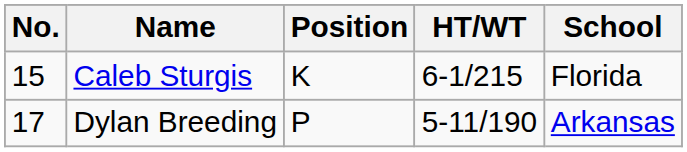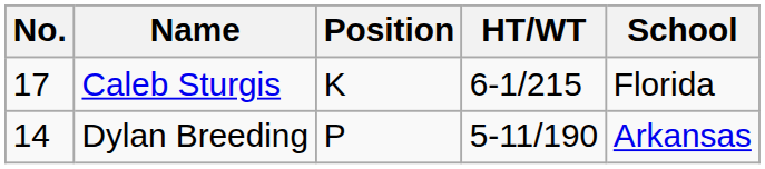Caleb Sturgis | No.: 15 -> 17
Dylan Breeding | No.: 17 -> 14
